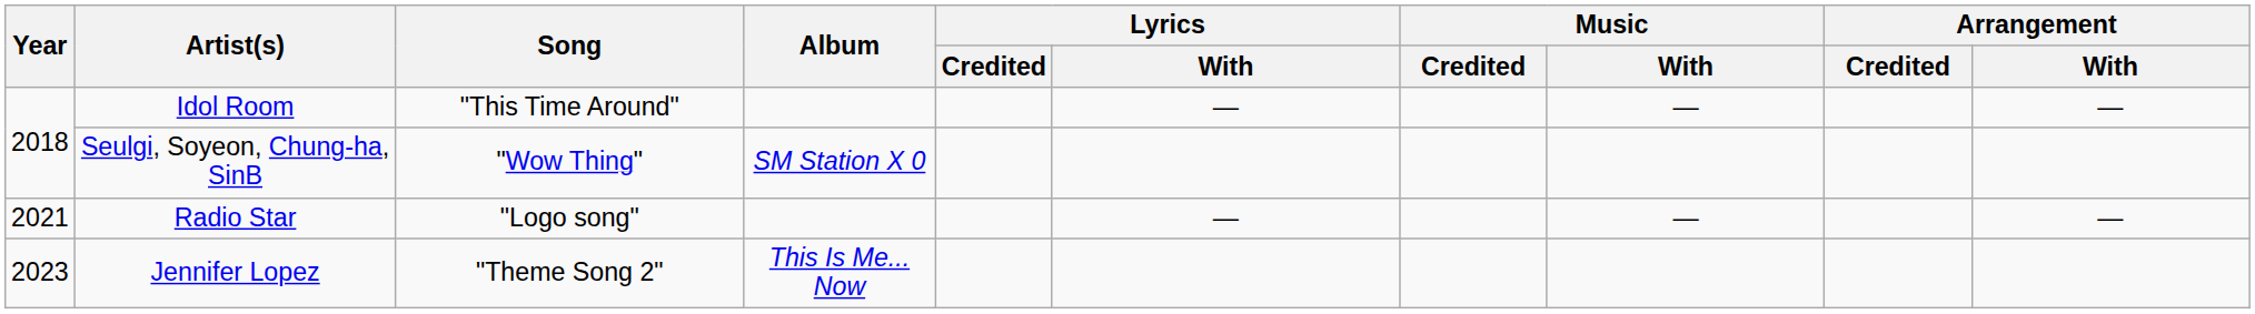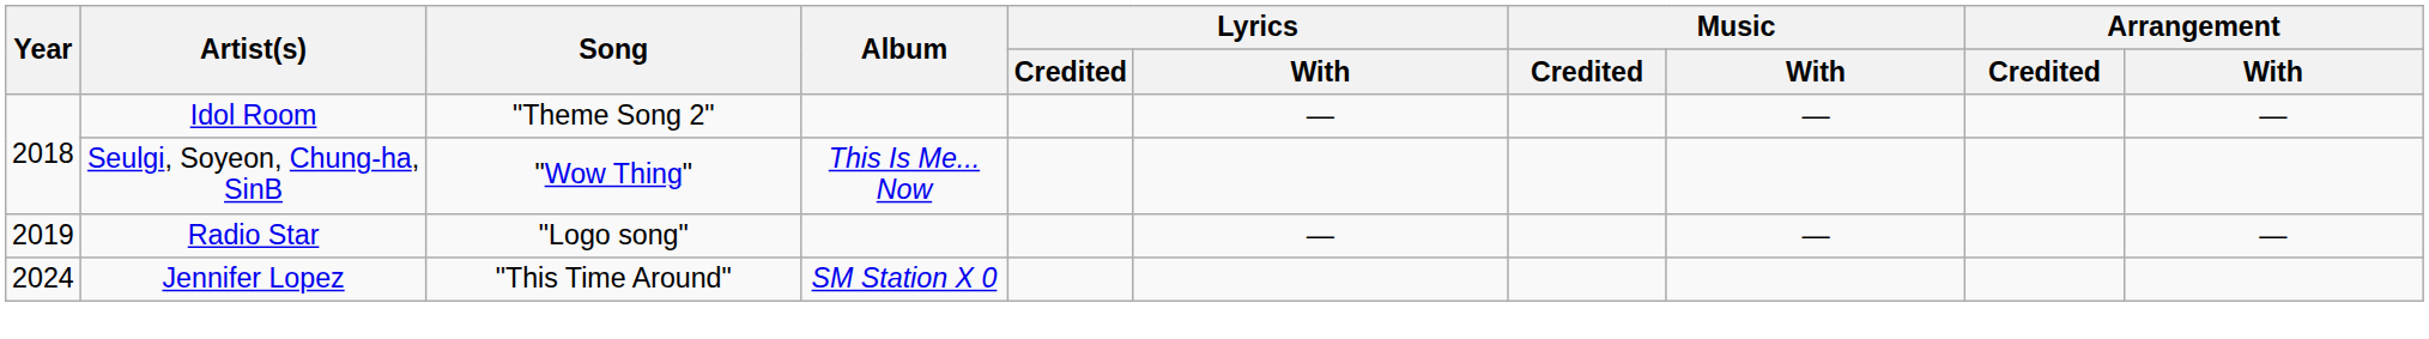Idol Room | Song: "This Time Around" -> "Theme Song 2"
Seulgi, Soyeon, Chung-ha, SinB | Album: SM Station X 0 -> This Is Me... Now
Radio Star | Year: 2021 -> 2019
Jennifer Lopez | Year: 2023 -> 2024
Jennifer Lopez | Song: "Theme Song 2" -> "This Time Around"
Jennifer Lopez | Album: This Is Me... Now -> SM Station X 0
